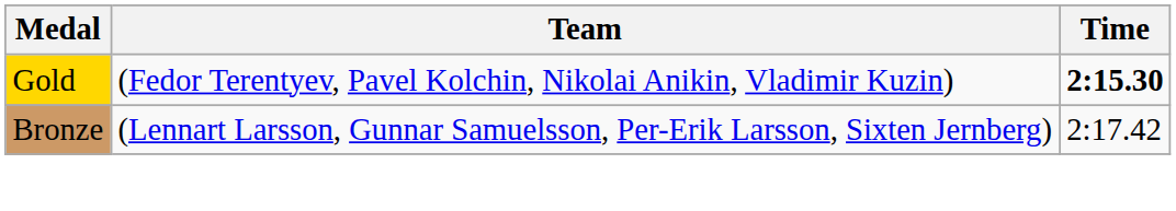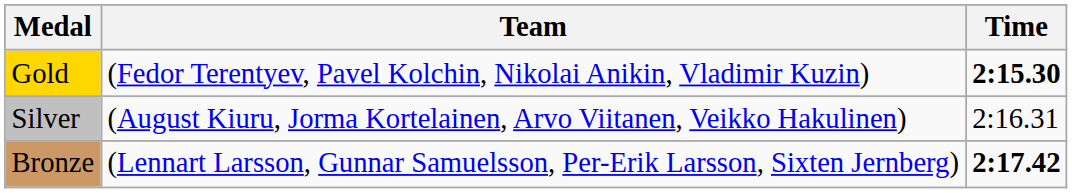+ row: Silver | (August Kiuru, Jorma Kortelainen, Arvo Viitanen, Veikko Hakulinen) | 2:16.31
Bronze | Time: normal -> bold
